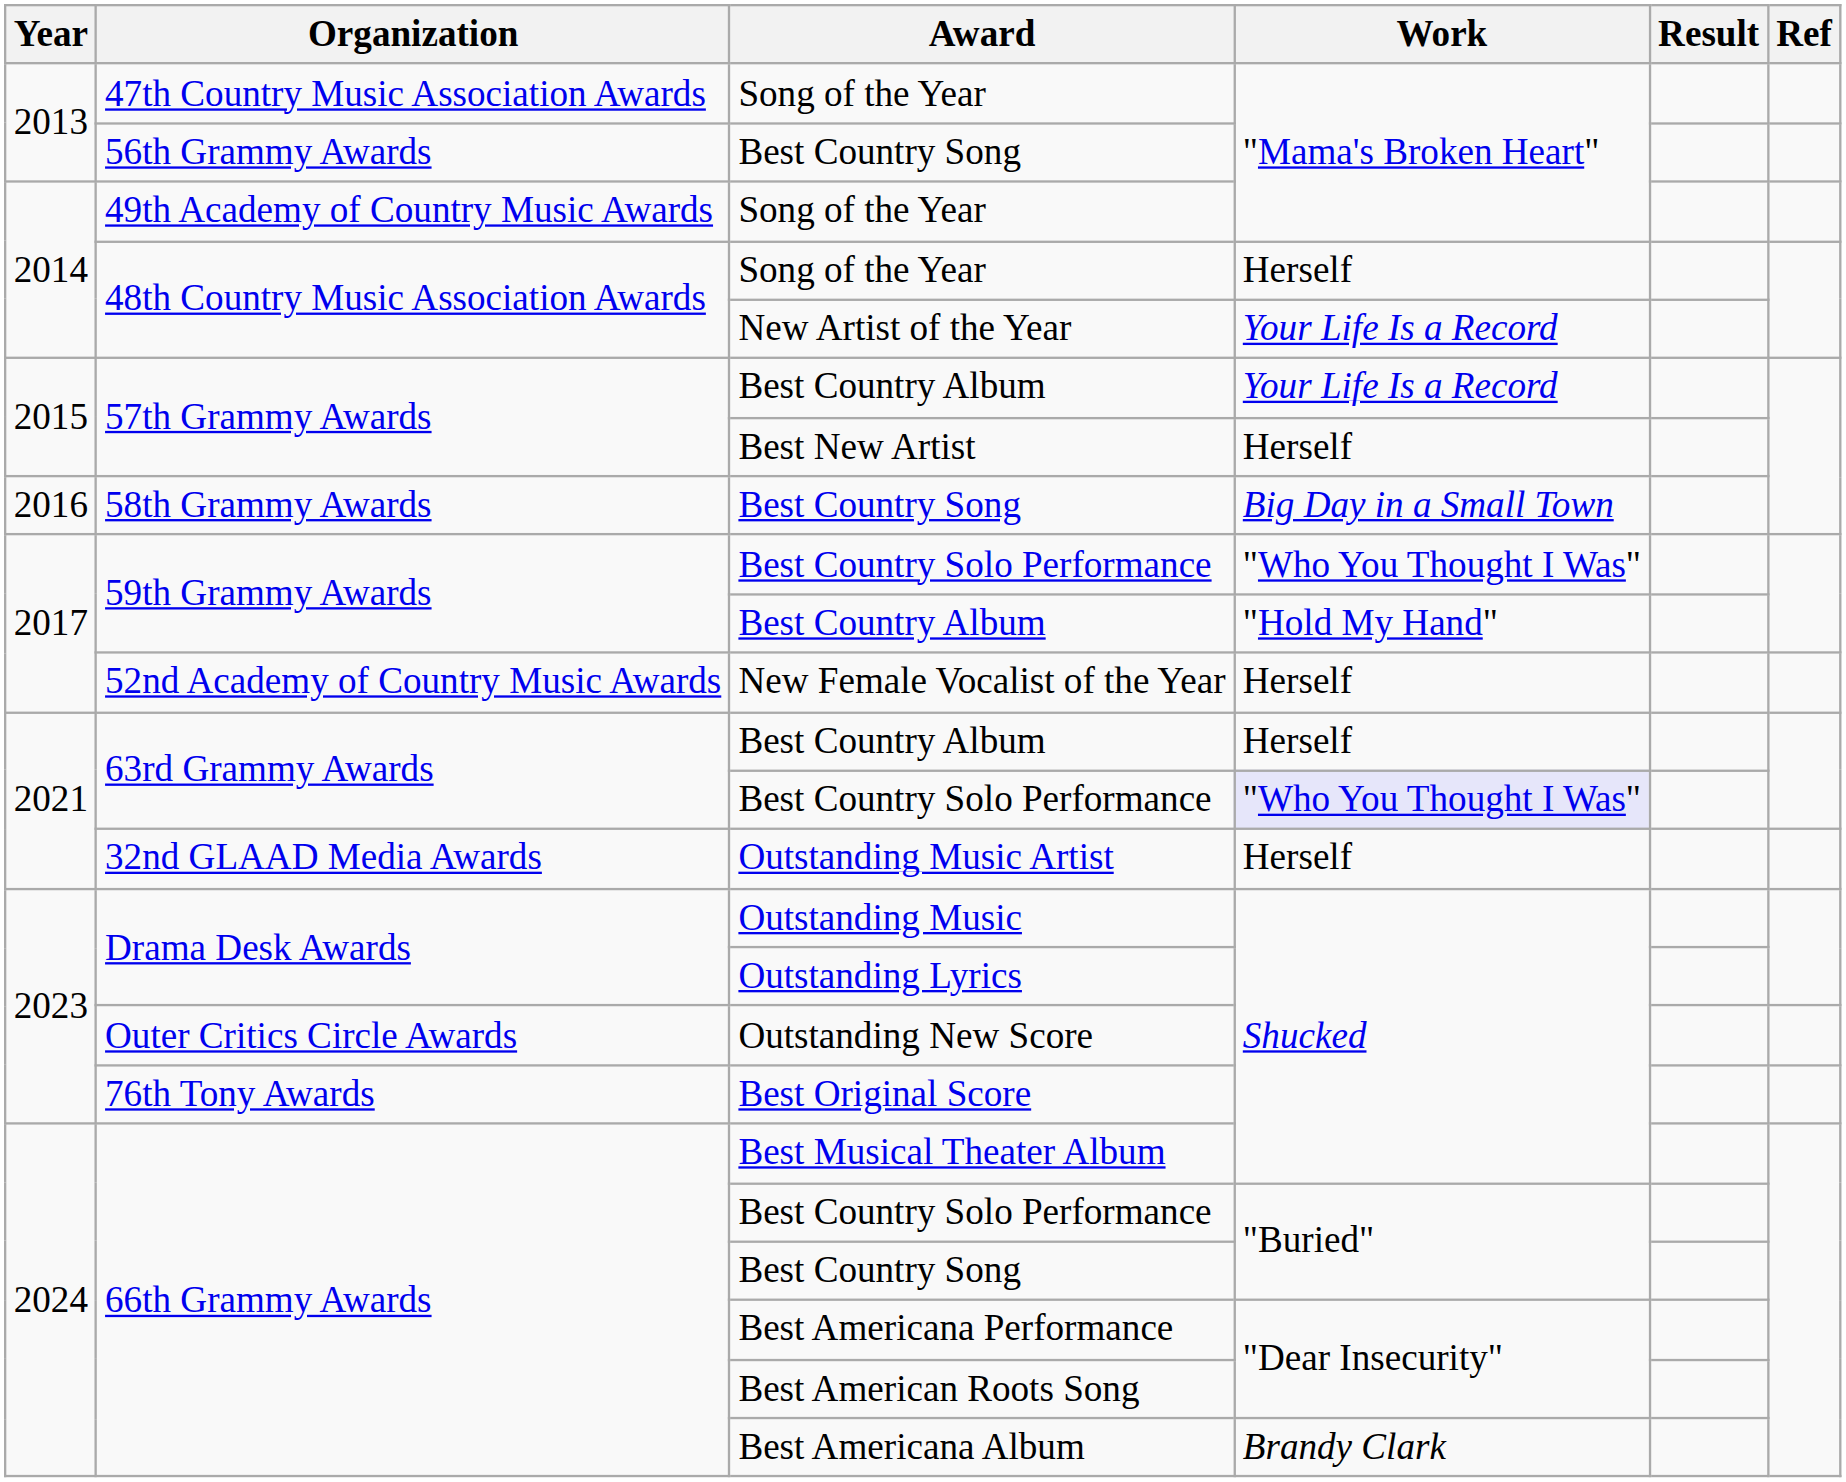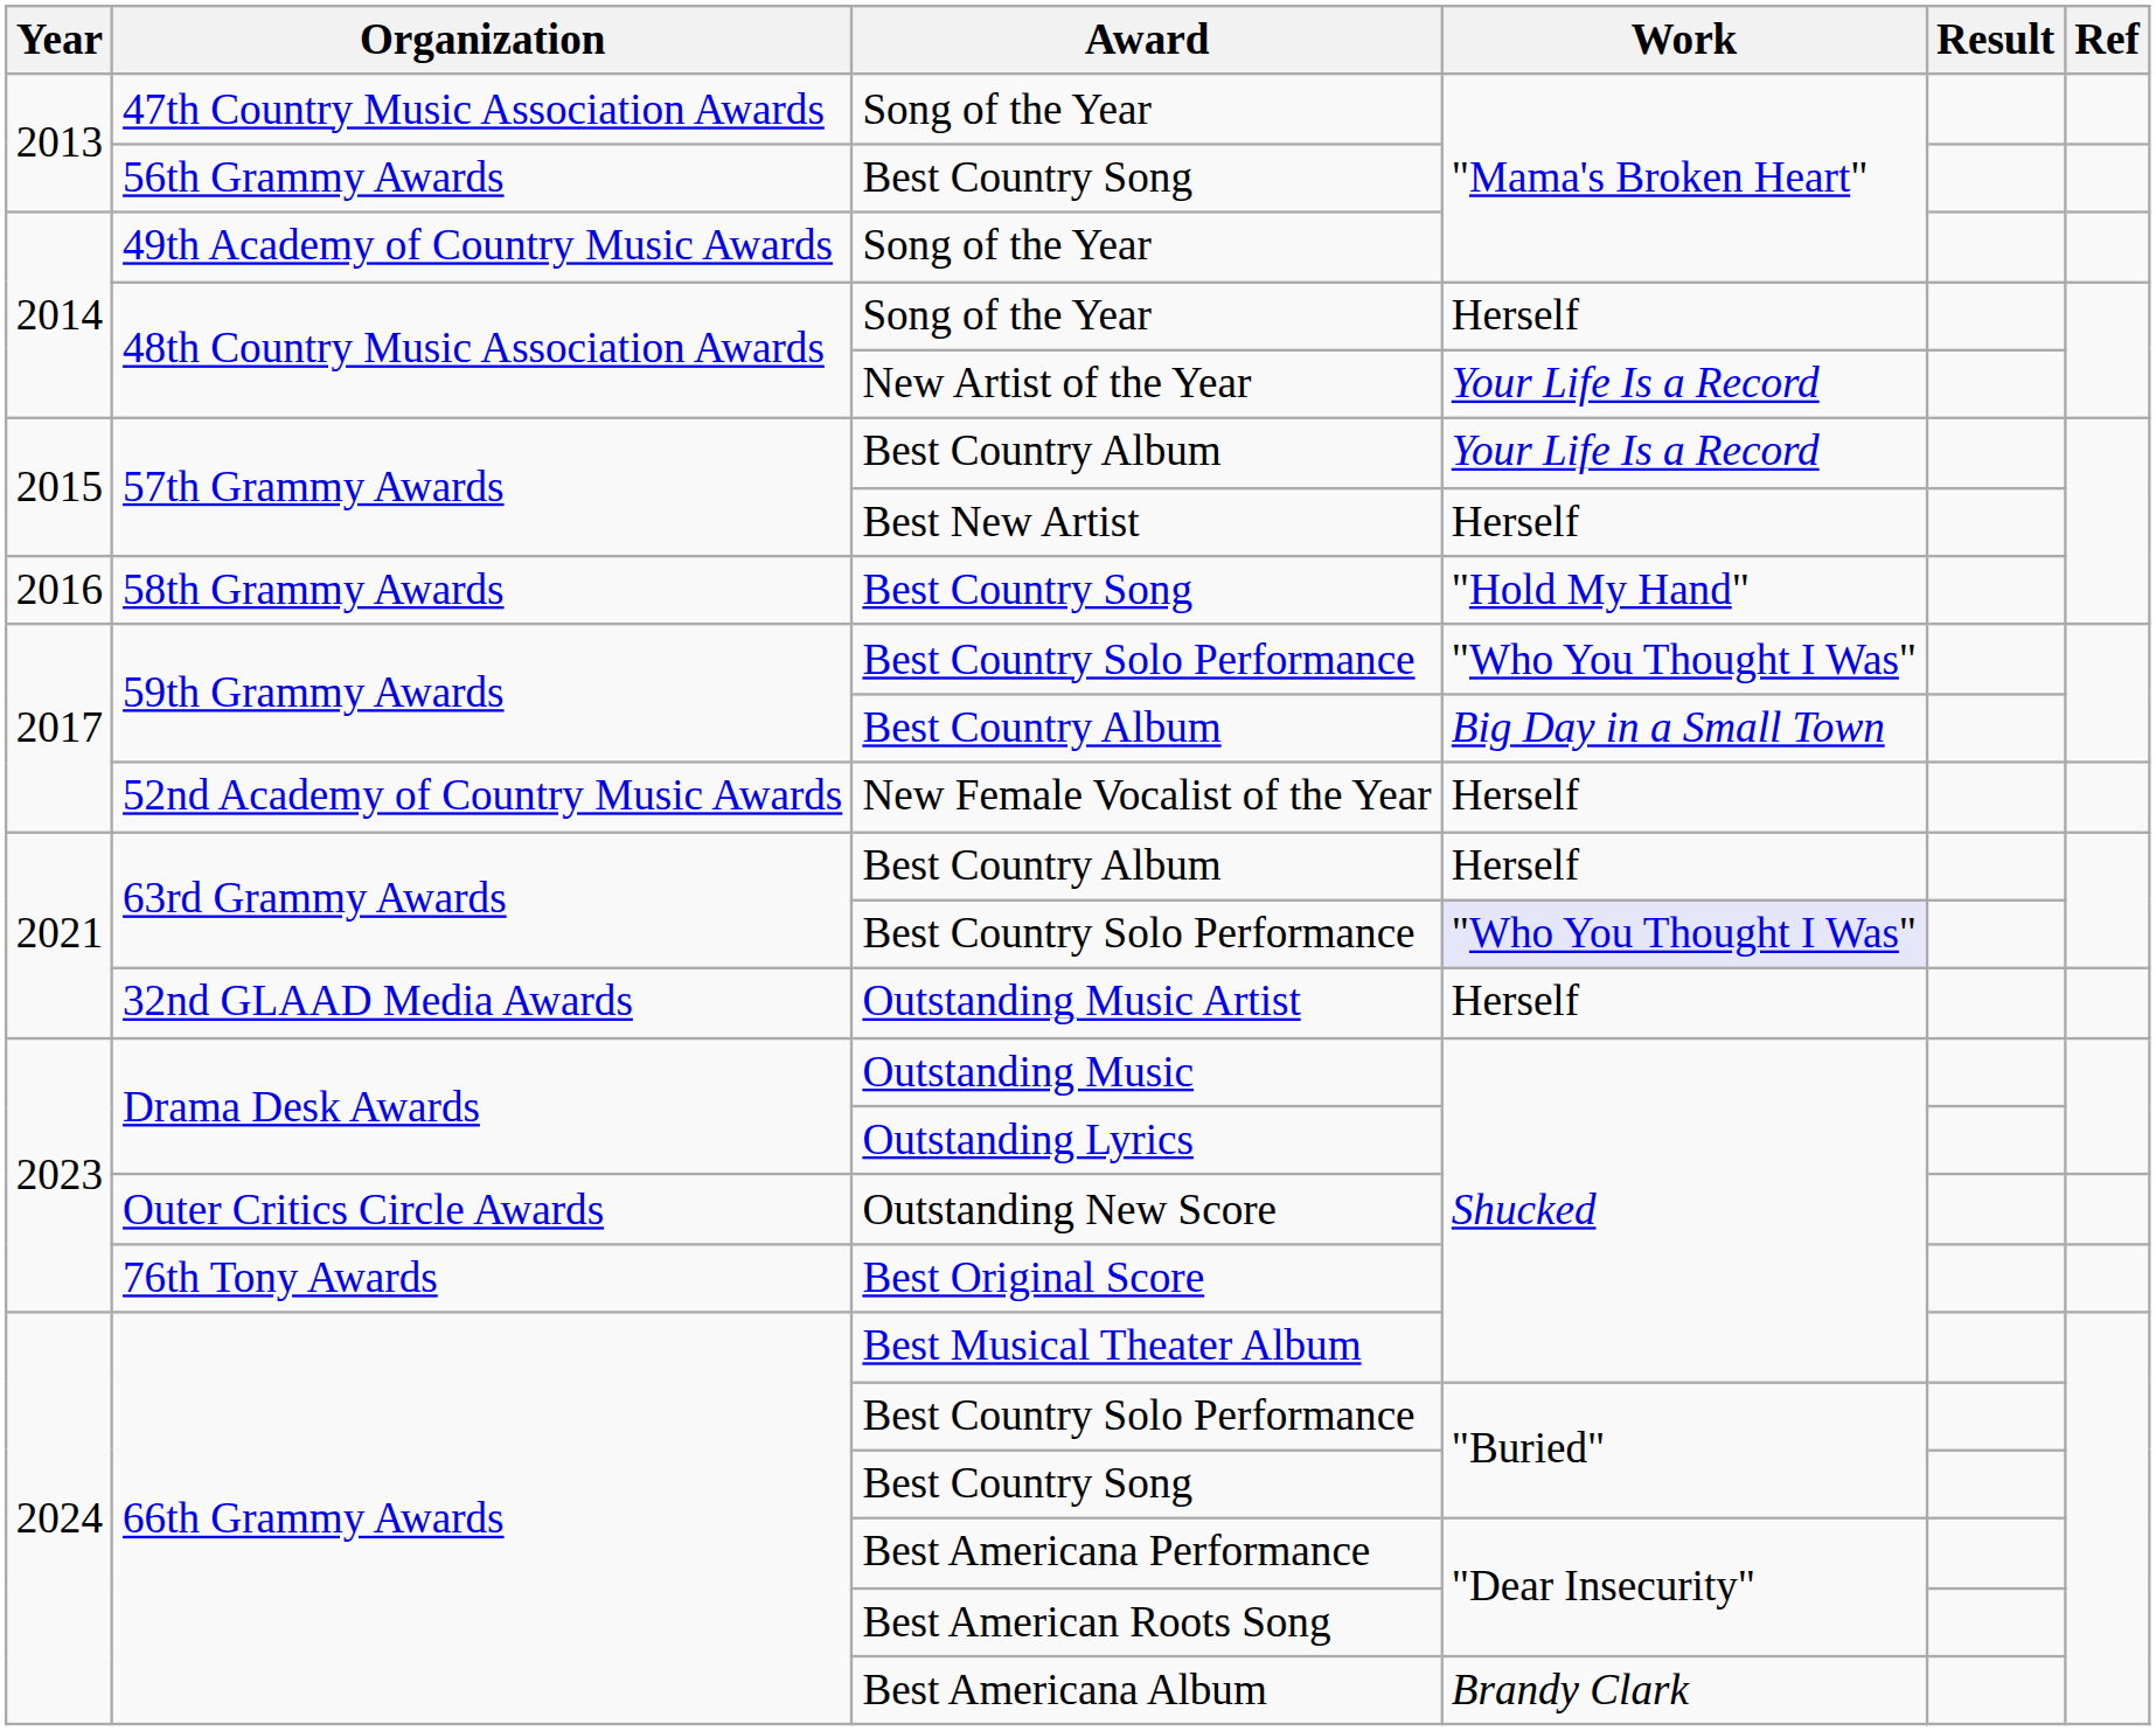58th Grammy Awards / Best Country Song | Work: Big Day in a Small Town -> "Hold My Hand"
59th Grammy Awards / Best Country Album | Work: "Hold My Hand" -> Big Day in a Small Town
